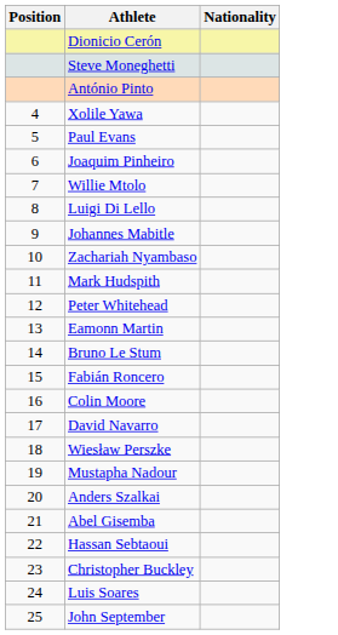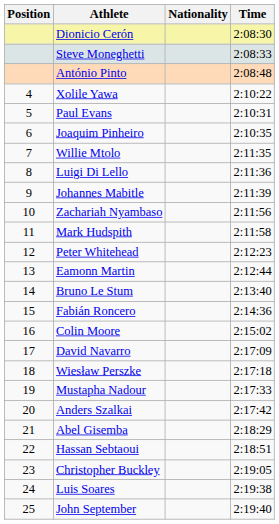+ column: Time | 2:08:30 | 2:08:33 | 2:08:48 | 2:10:22 | 2:10:31 | 2:10:35 | 2:11:35 | 2:11:36 | 2:11:39 | 2:11:56 | 2:11:58 | 2:12:23 | 2:12:44 | 2:13:40 | 2:14:36 | 2:15:02 | 2:17:09 | 2:17:18 | 2:17:33 | 2:17:42 | 2:18:29 | 2:18:51 | 2:19:05 | 2:19:38 | 2:19:40
